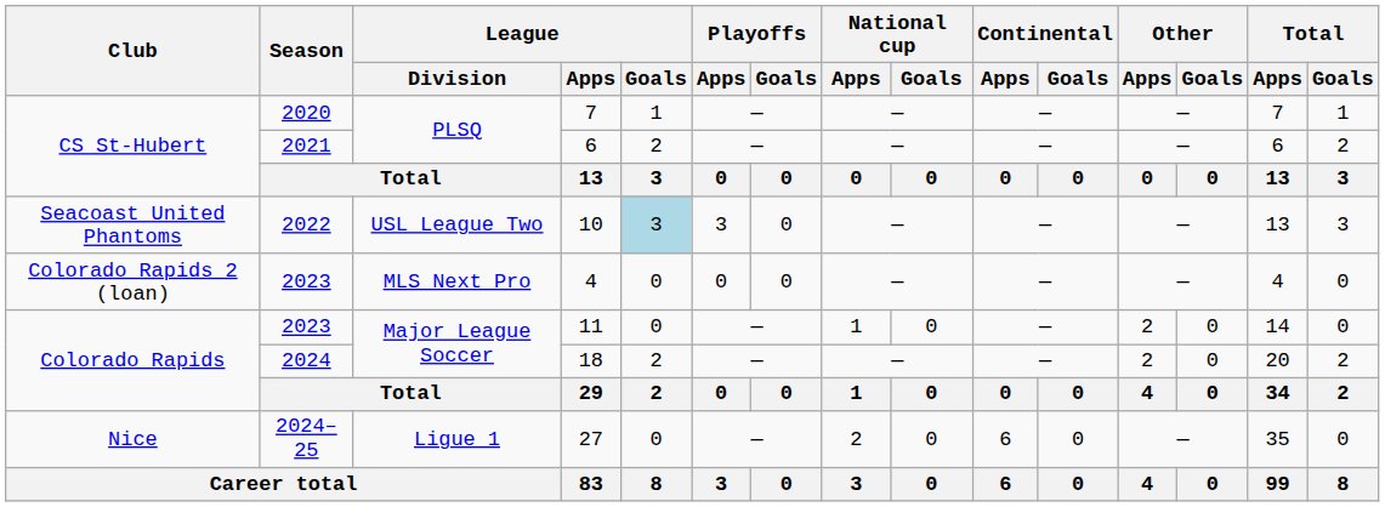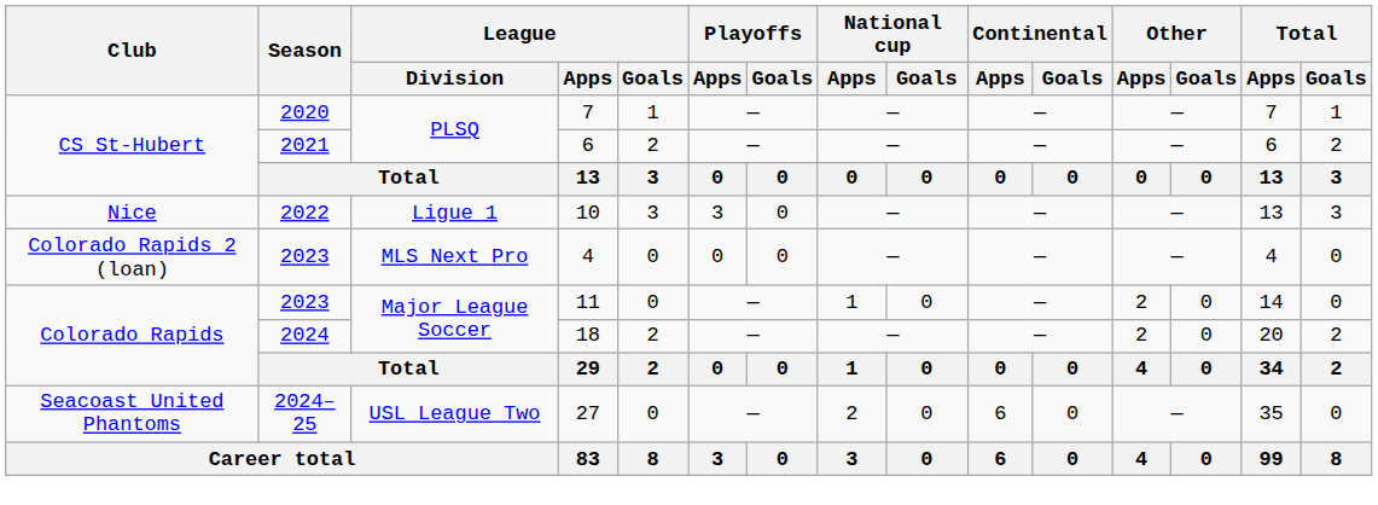10 | Club: Seacoast United Phantoms -> Nice
10 | League / Division: USL League Two -> Ligue 1
10 | League / Goals: lightblue background -> no background
27 | Club: Nice -> Seacoast United Phantoms
27 | League / Division: Ligue 1 -> USL League Two
